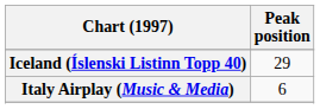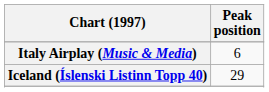rows swapped: Iceland (Íslenski Listinn Topp 40) <-> Italy Airplay (Music & Media)
